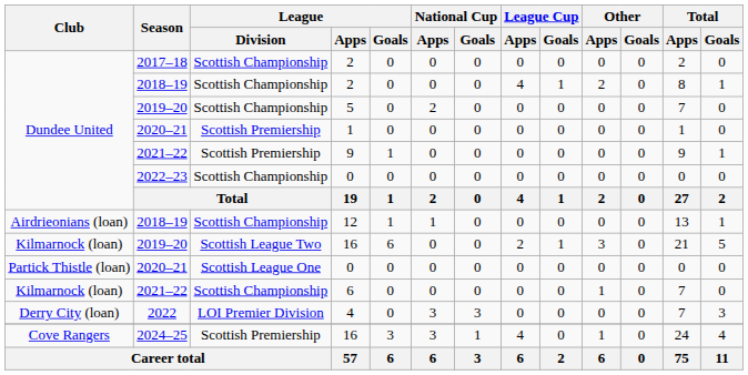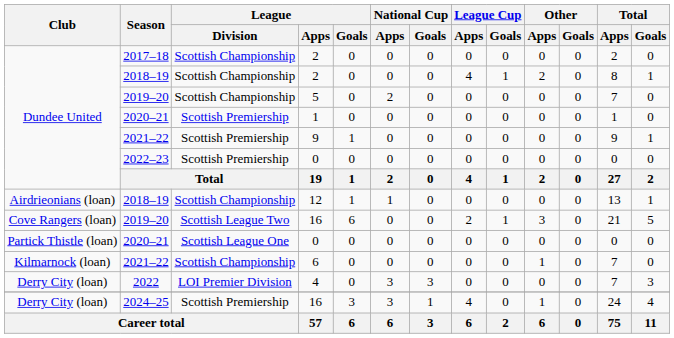2022–23 / 0 | League / Division: Scottish Championship -> Scottish Premiership
2019–20 / 16 | Club: Kilmarnock (loan) -> Cove Rangers (loan)
2024–25 / 16 | Club: Cove Rangers -> Derry City (loan)
